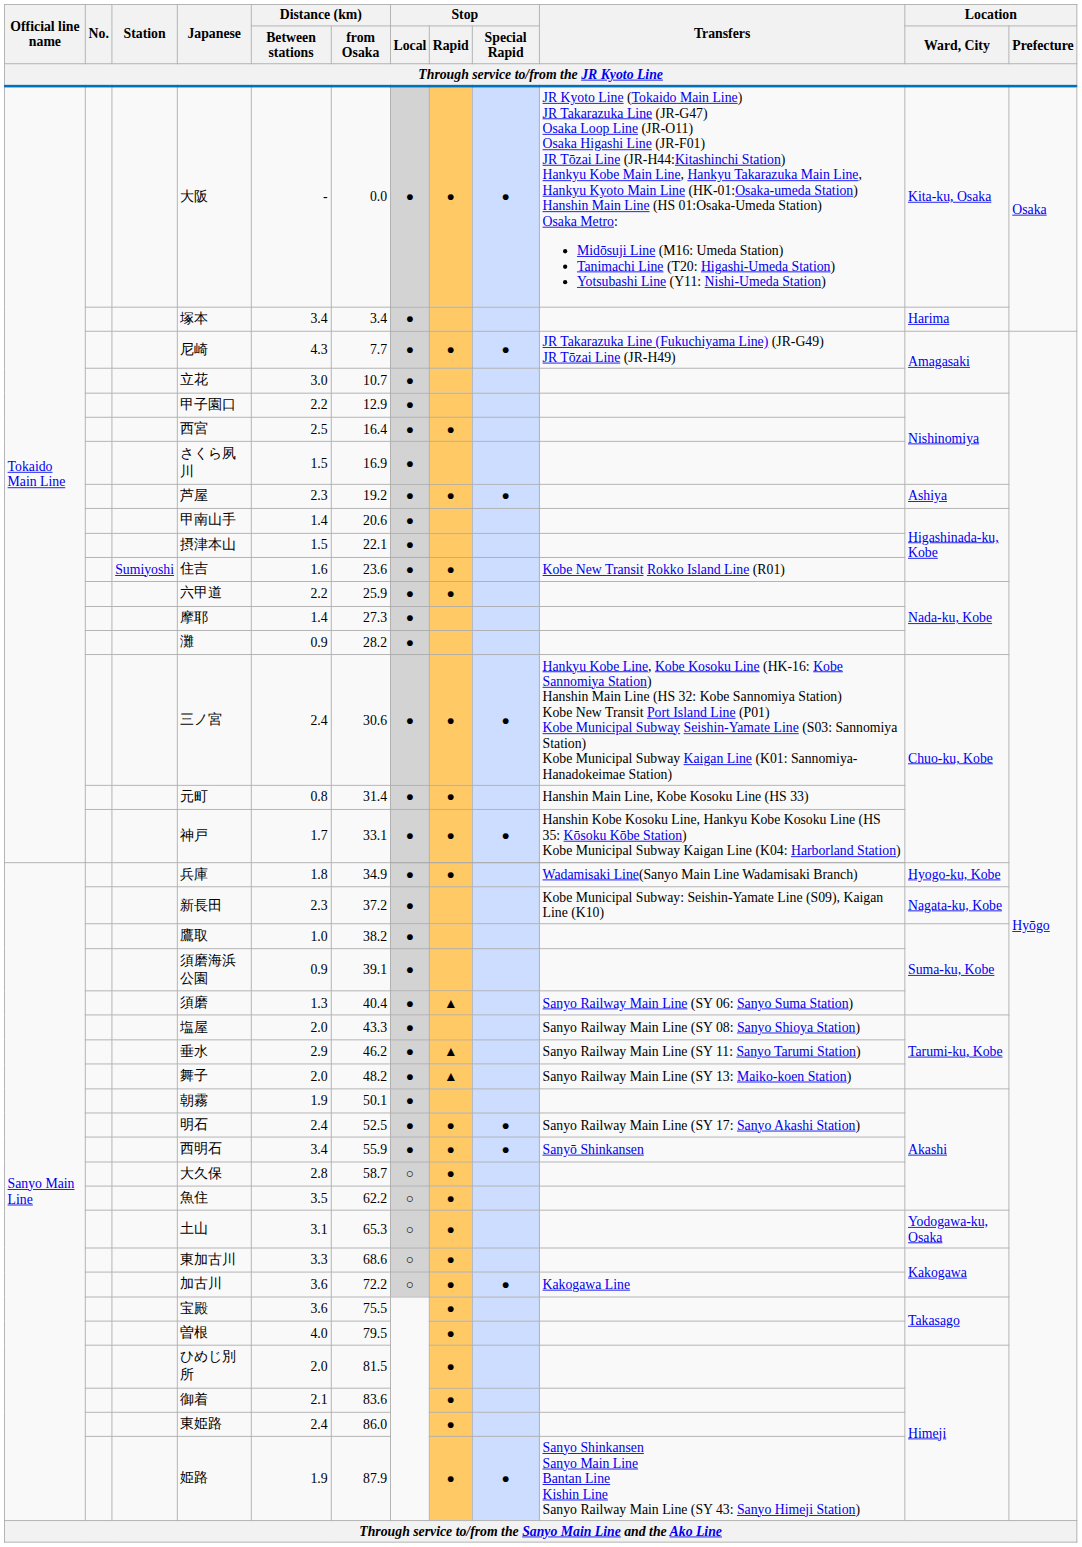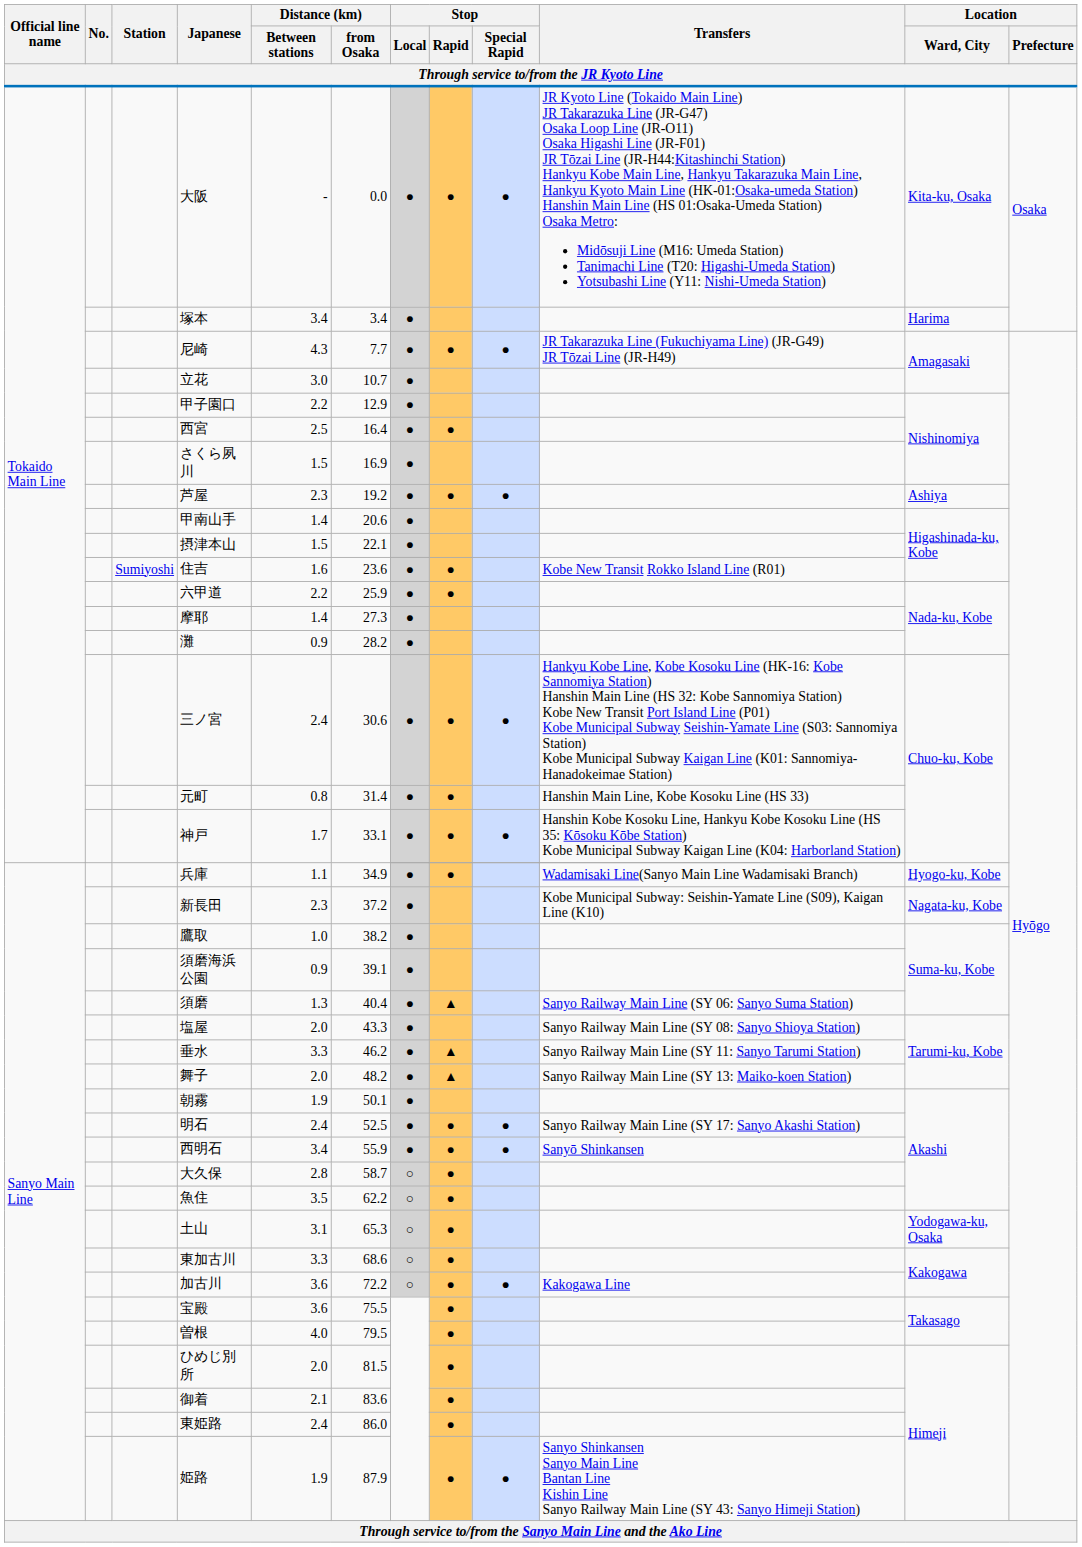兵庫 | Distance (km) / Between stations: 1.8 -> 1.1
垂水 | Distance (km) / Between stations: 2.9 -> 3.3
